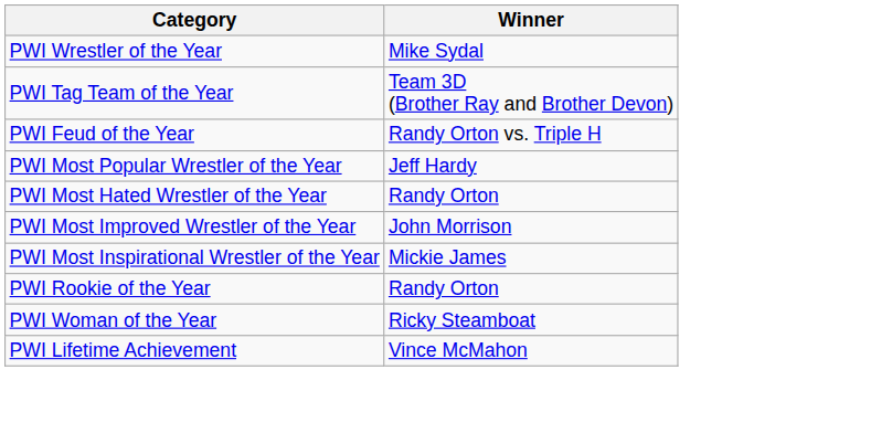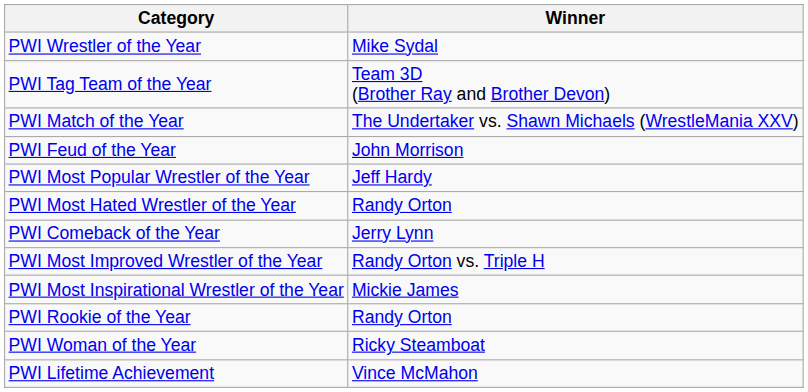+ row: PWI Match of the Year | The Undertaker vs. Shawn Michaels (WrestleMania XXV)
PWI Feud of the Year | Winner: Randy Orton vs. Triple H -> John Morrison
+ row: PWI Comeback of the Year | Jerry Lynn
PWI Most Improved Wrestler of the Year | Winner: John Morrison -> Randy Orton vs. Triple H
